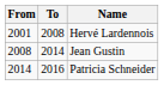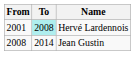Hervé Lardennois | To: no background -> paleturquoise background
- row: 2014 | 2016 | Patricia Schneider
